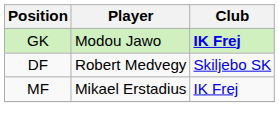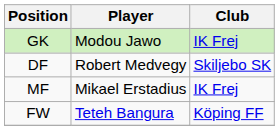GK | Club: bold -> normal
+ row: FW | Teteh Bangura | Köping FF
